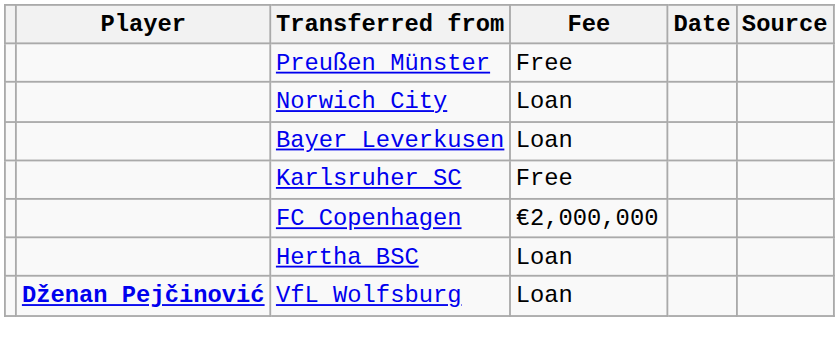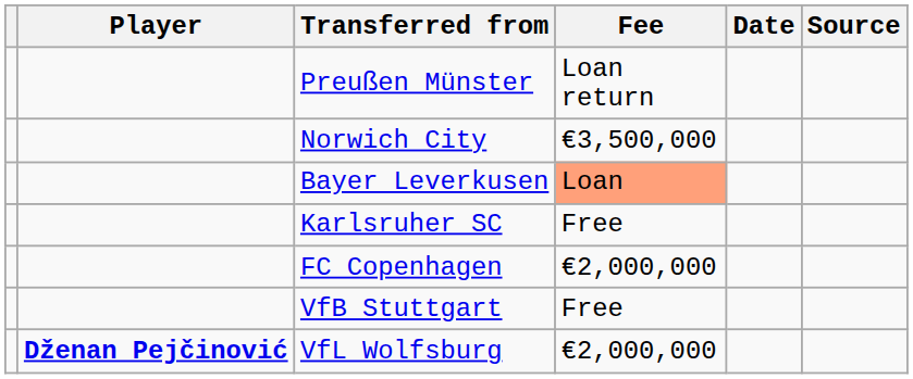Preußen Münster | Fee: Free -> Loan return
Norwich City | Fee: Loan -> €3,500,000
Bayer Leverkusen | Fee: no background -> lightsalmon background
- row: Hertha BSC | Loan
+ row: VfB Stuttgart | Free
VfL Wolfsburg | Fee: Loan -> €2,000,000
